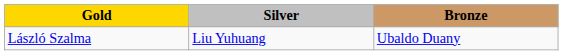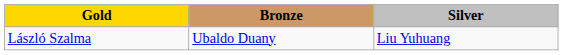columns swapped: Silver <-> Bronze
